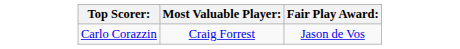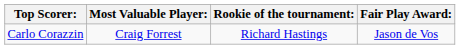+ column: Rookie of the tournament: | Richard Hastings
